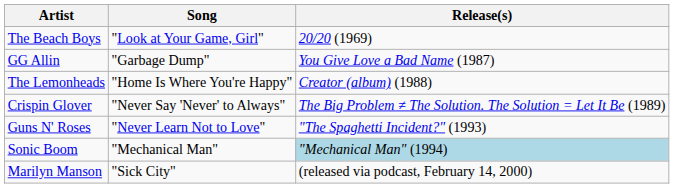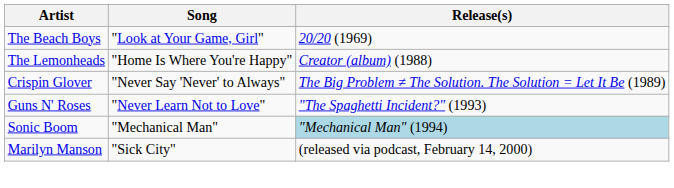- row: GG Allin | "Garbage Dump" | You Give Love a Bad Name (1987)
